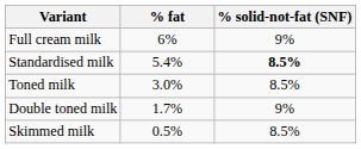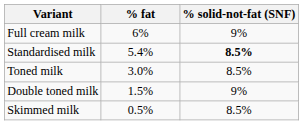Double toned milk | % fat: 1.7% -> 1.5%
